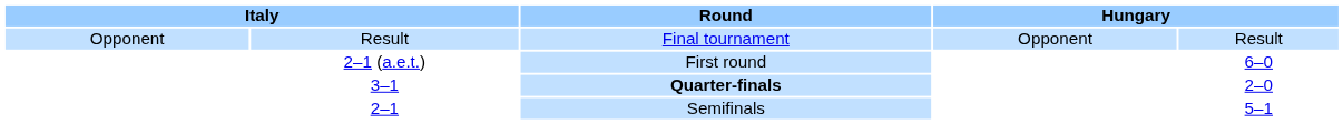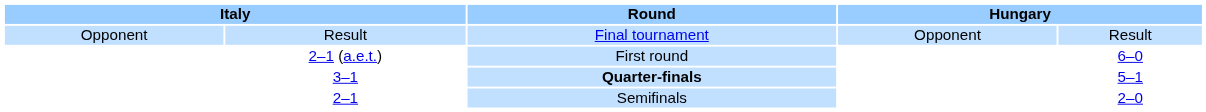3–1 | column 5: 2–0 -> 5–1
2–1 | column 5: 5–1 -> 2–0
